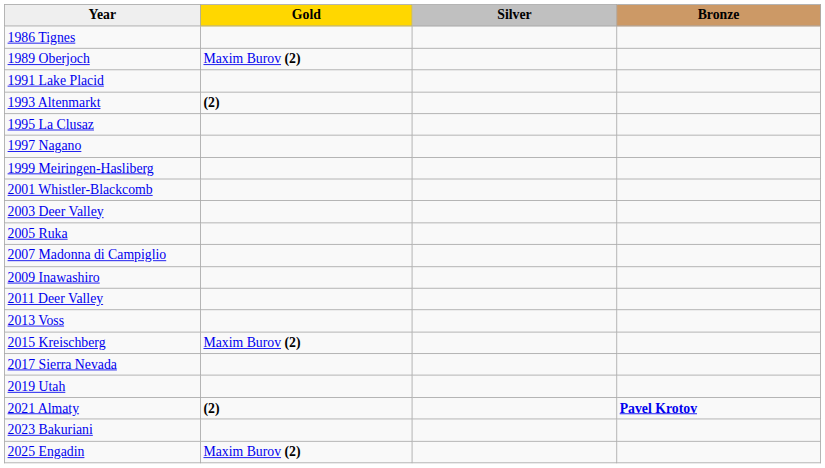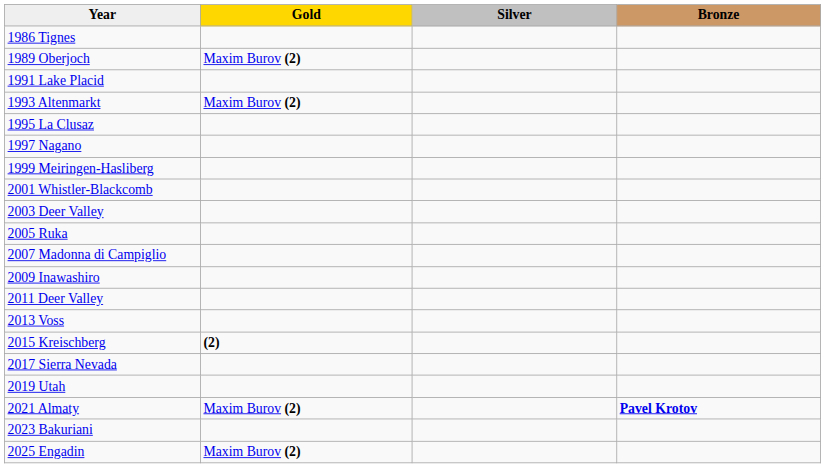1993 Altenmarkt | Gold: (2) -> Maxim Burov (2)
2015 Kreischberg | Gold: Maxim Burov (2) -> (2)
2021 Almaty | Gold: (2) -> Maxim Burov (2)
